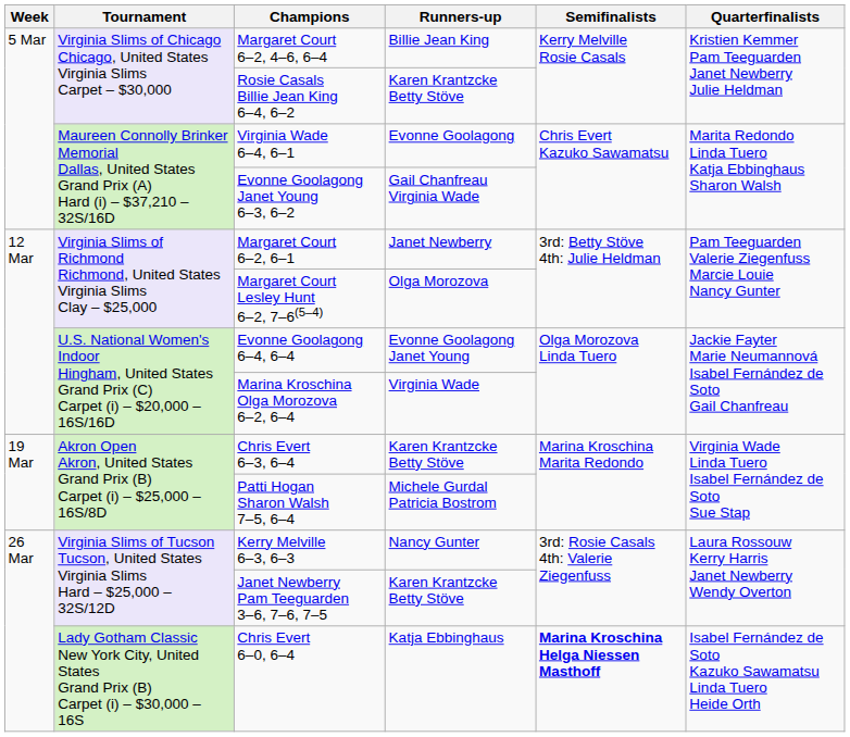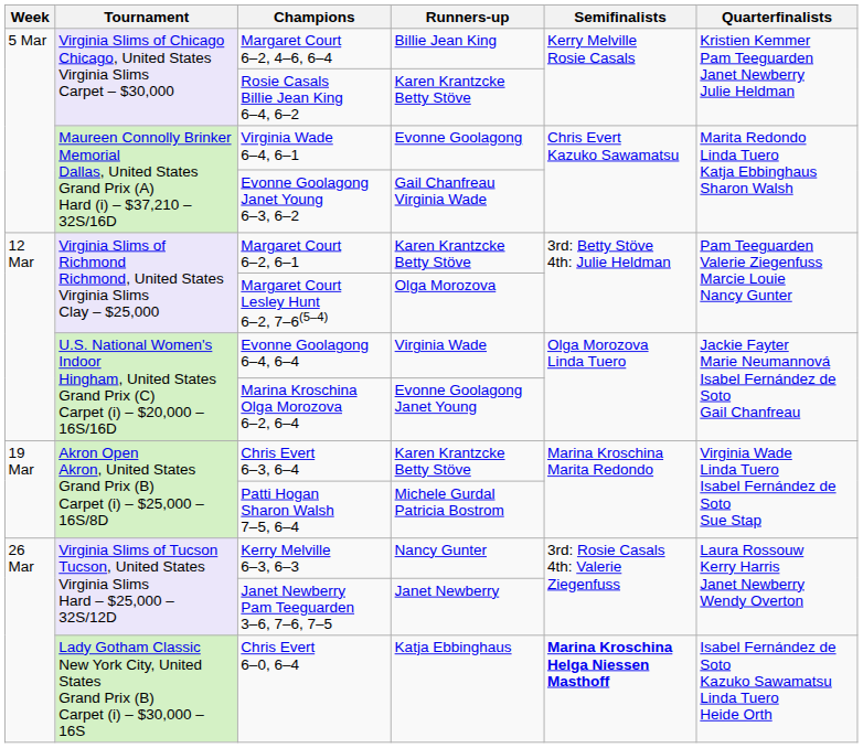Margaret Court 6–2, 6–1 | Runners-up: Janet Newberry -> Karen Krantzcke Betty Stöve
Evonne Goolagong 6–4, 6–4 | Runners-up: Evonne Goolagong Janet Young -> Virginia Wade
Marina Kroschina Olga Morozova 6–2, 6–4 | Runners-up: Virginia Wade -> Evonne Goolagong Janet Young
Janet Newberry Pam Teeguarden 3–6, 7–6, 7–5 | Runners-up: Karen Krantzcke Betty Stöve -> Janet Newberry
